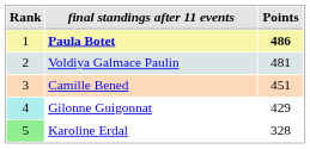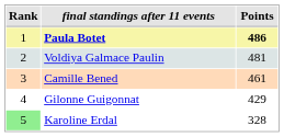Camille Bened | Points: 451 -> 461
Gilonne Guigonnat | Rank: paleturquoise background -> no background
